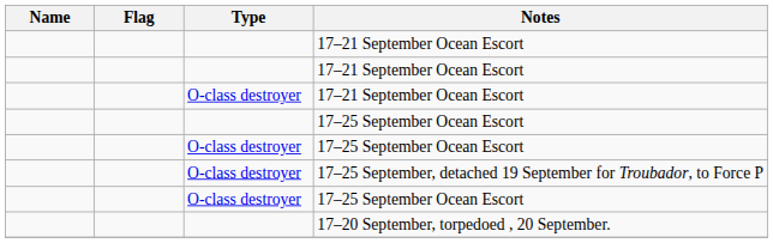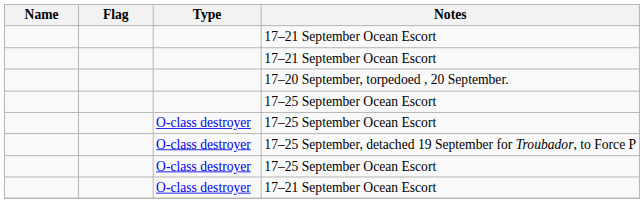rows swapped: 17–20 September, torpedoed , 20 September. <-> O-class destroyer / 17–21 September Ocean Escort
